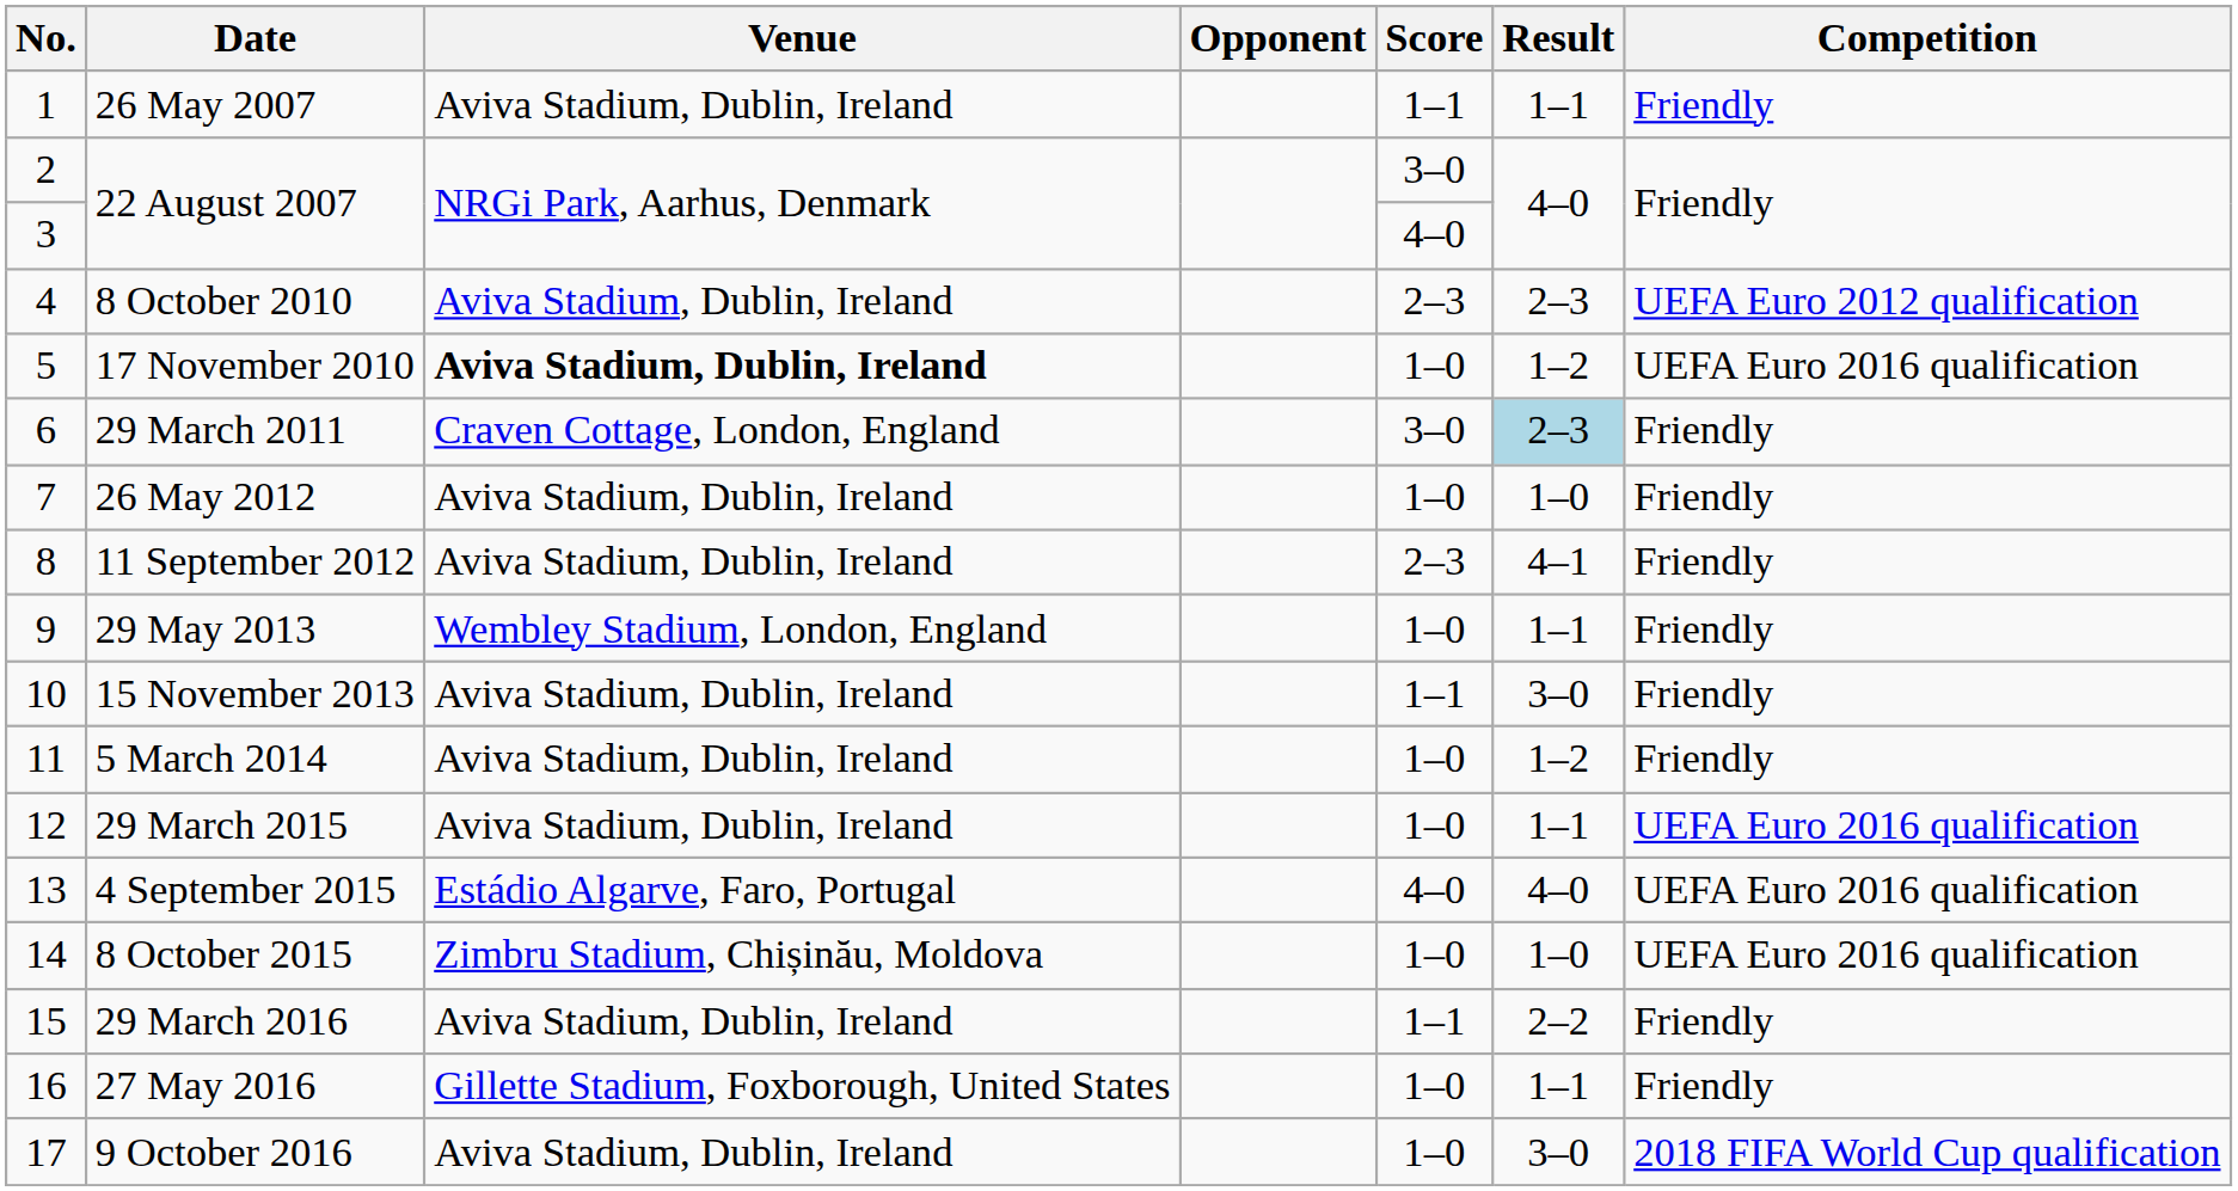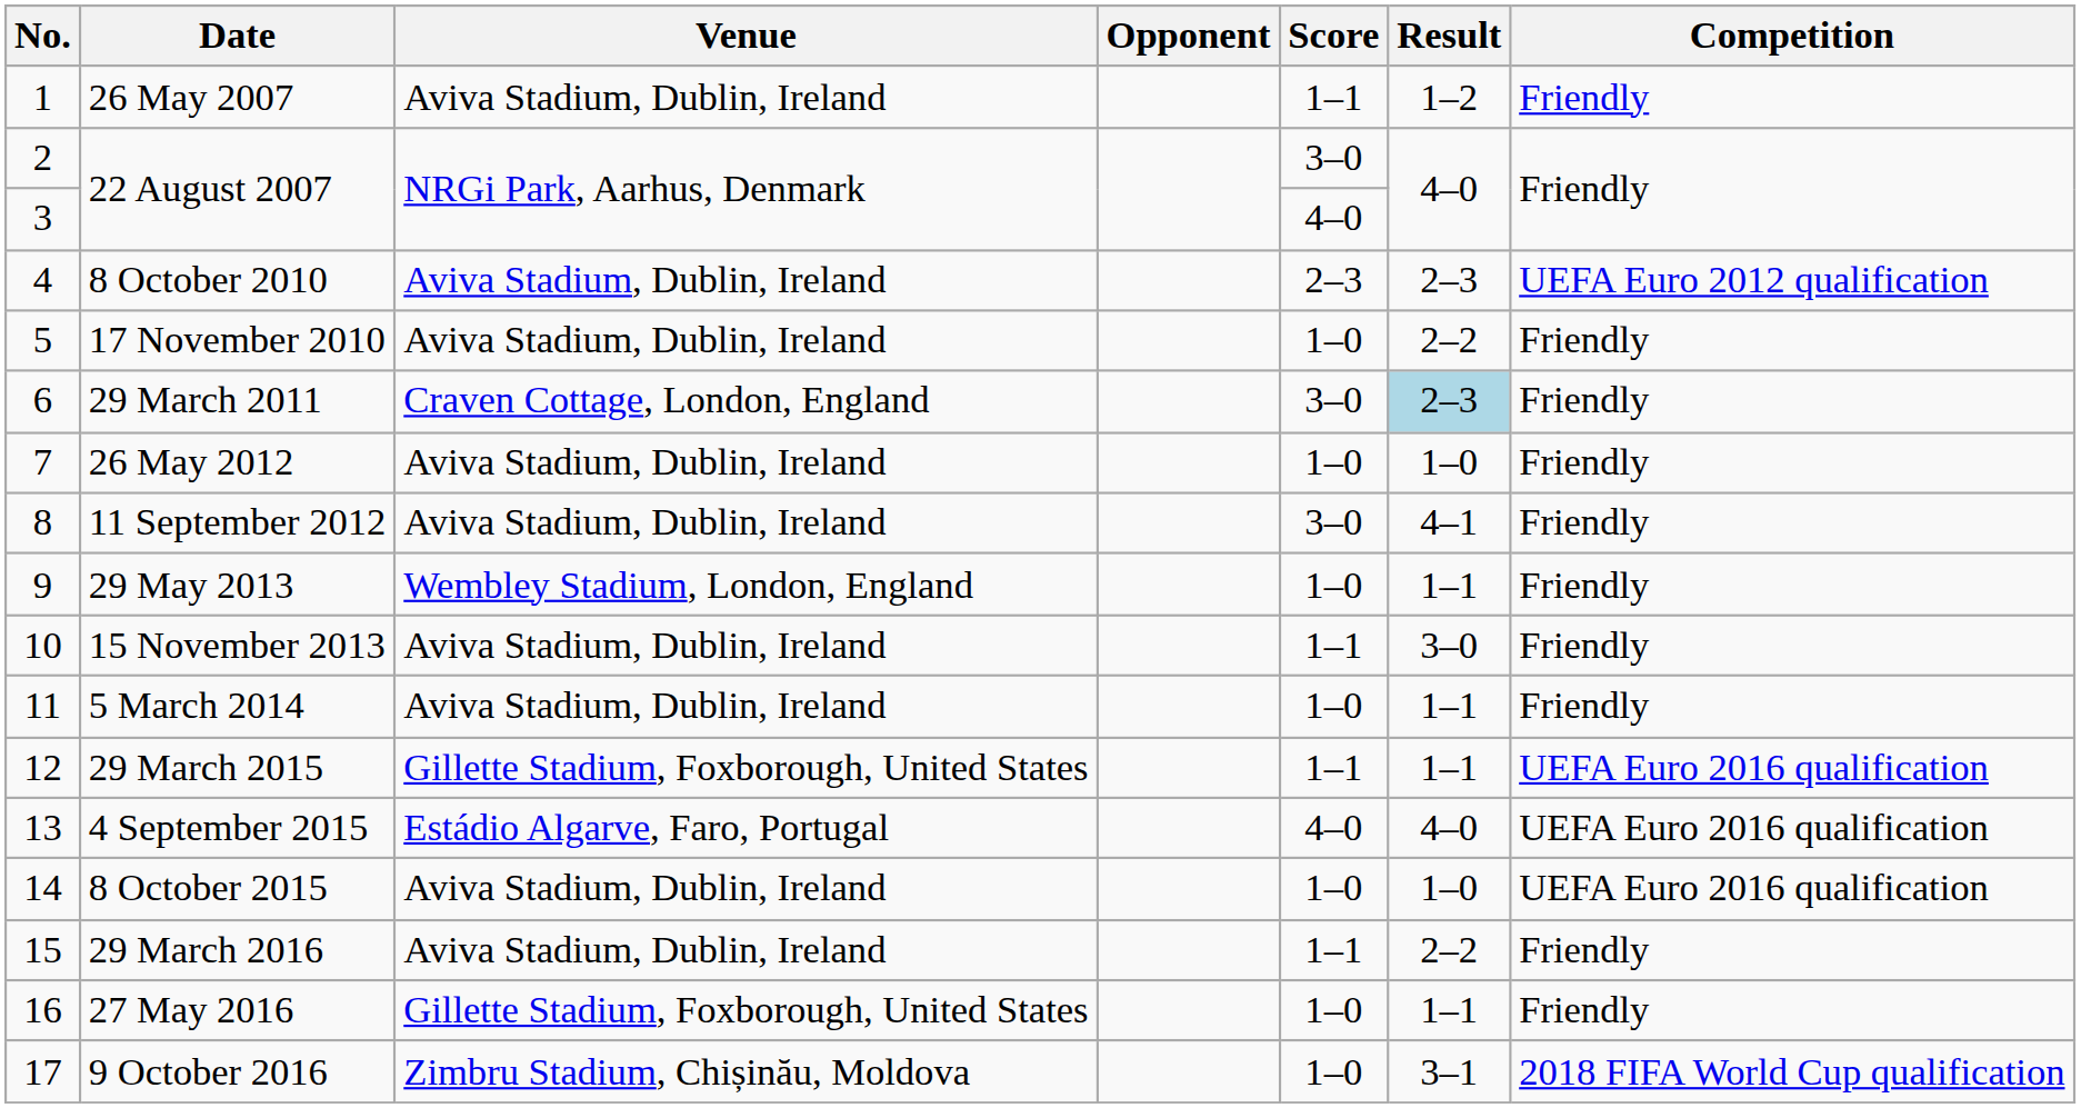26 May 2007 | Result: 1–1 -> 1–2
17 November 2010 | Venue: bold -> normal
17 November 2010 | Result: 1–2 -> 2–2
17 November 2010 | Competition: UEFA Euro 2016 qualification -> Friendly
11 September 2012 | Score: 2–3 -> 3–0
5 March 2014 | Result: 1–2 -> 1–1
29 March 2015 | Venue: Aviva Stadium, Dublin, Ireland -> Gillette Stadium, Foxborough, United States
29 March 2015 | Score: 1–0 -> 1–1
8 October 2015 | Venue: Zimbru Stadium, Chișinău, Moldova -> Aviva Stadium, Dublin, Ireland
9 October 2016 | Venue: Aviva Stadium, Dublin, Ireland -> Zimbru Stadium, Chișinău, Moldova
9 October 2016 | Result: 3–0 -> 3–1
